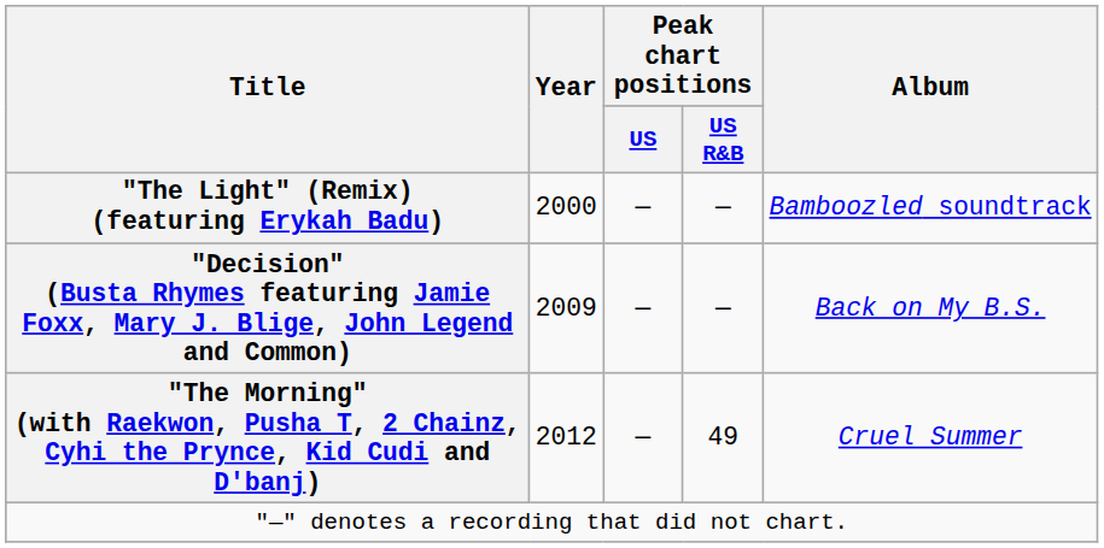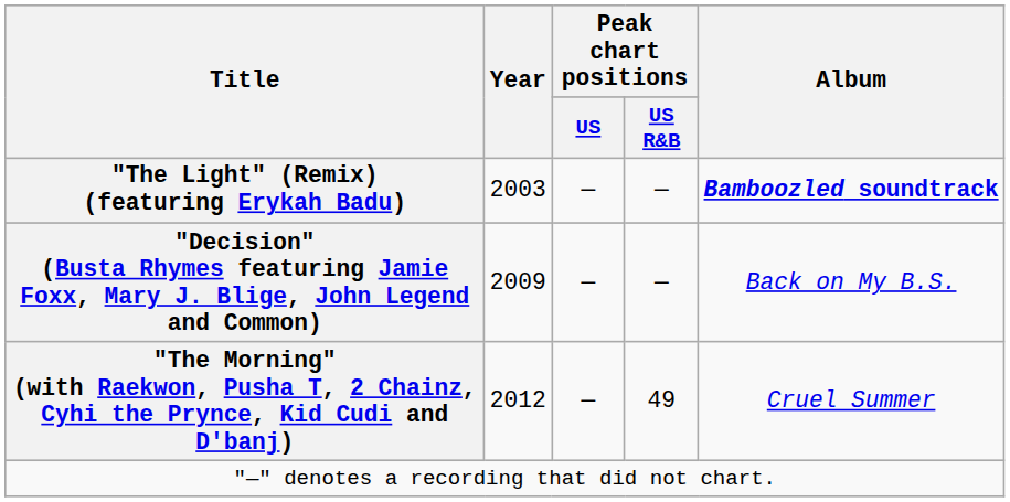"The Light" (Remix) (featuring Erykah Badu) | Year: 2000 -> 2003
"The Light" (Remix) (featuring Erykah Badu) | Album: normal -> bold
